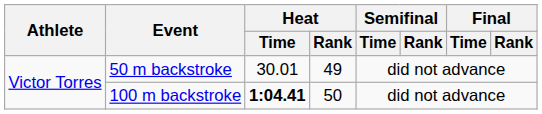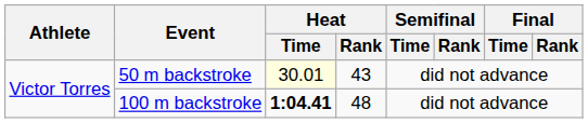50 m backstroke | Heat / Time: no background -> lightyellow background
50 m backstroke | Heat / Rank: 49 -> 43
100 m backstroke | Heat / Rank: 50 -> 48
